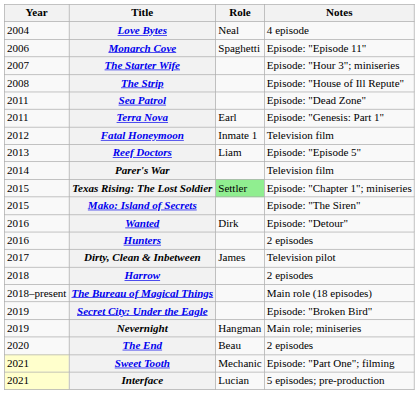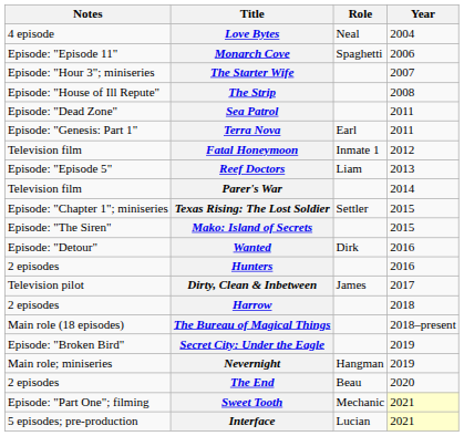columns swapped: Year <-> Notes
Texas Rising: The Lost Soldier | Role: lightgreen background -> no background
